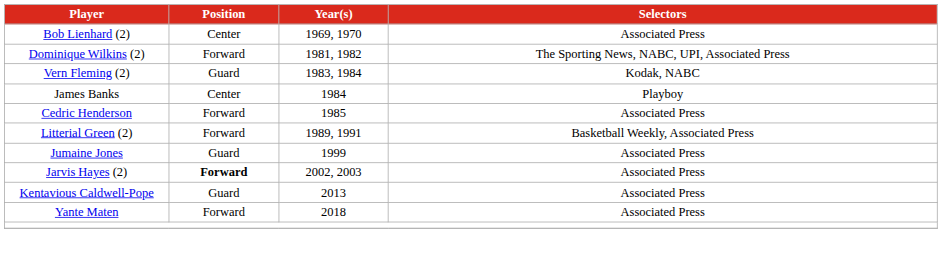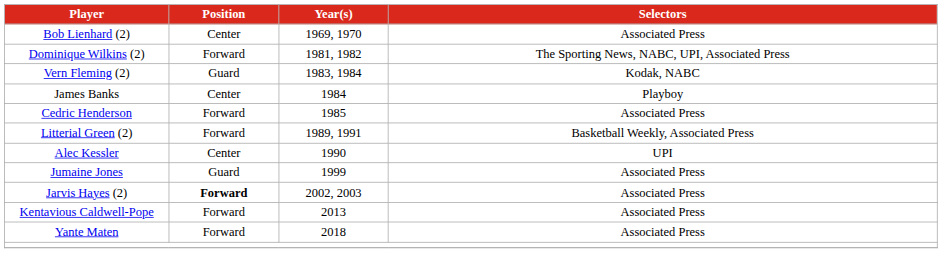+ row: Alec Kessler | Center | 1990 | UPI
Kentavious Caldwell-Pope | Position: Guard -> Forward
